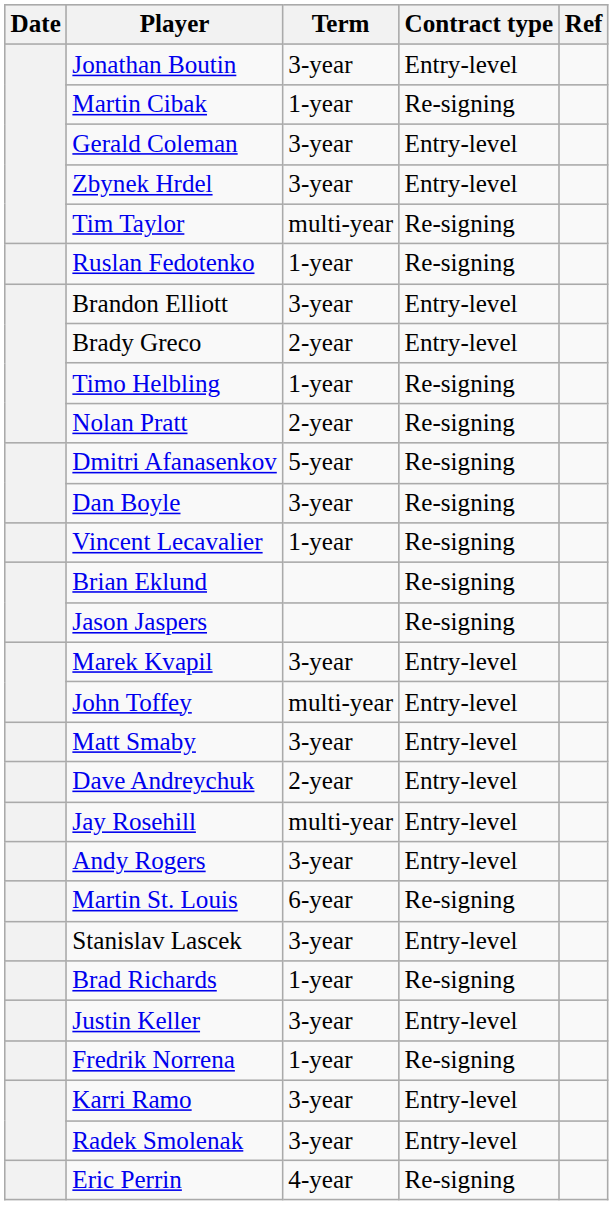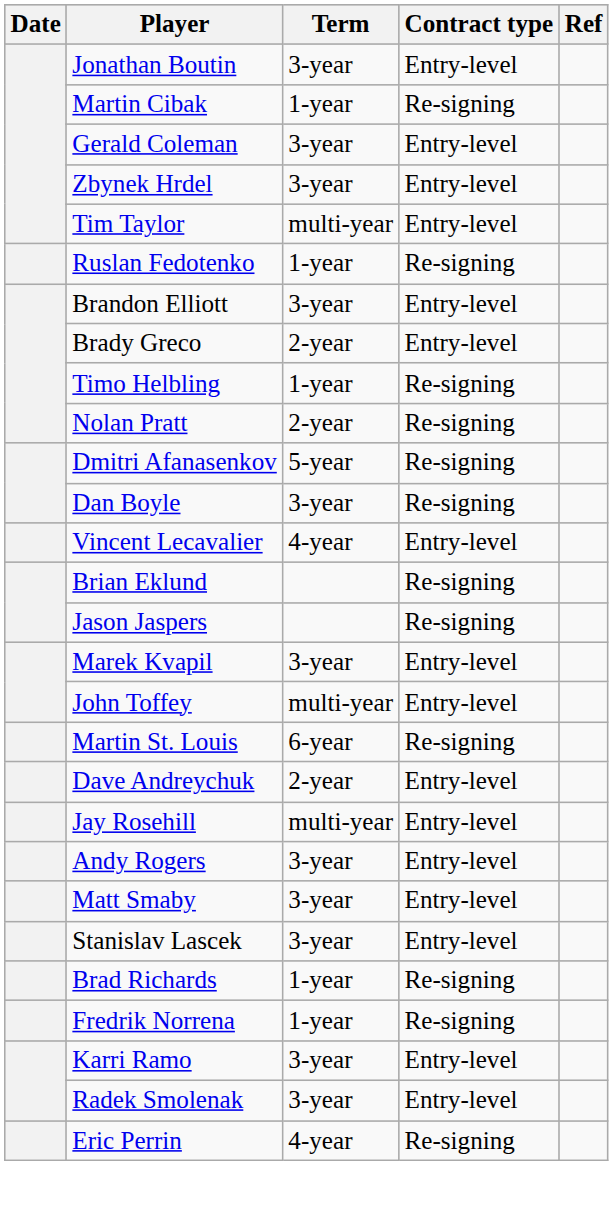Tim Taylor | Contract type: Re-signing -> Entry-level
Vincent Lecavalier | Term: 1-year -> 4-year
Vincent Lecavalier | Contract type: Re-signing -> Entry-level
rows swapped: Martin St. Louis <-> Matt Smaby
- row: Justin Keller | 3-year | Entry-level
